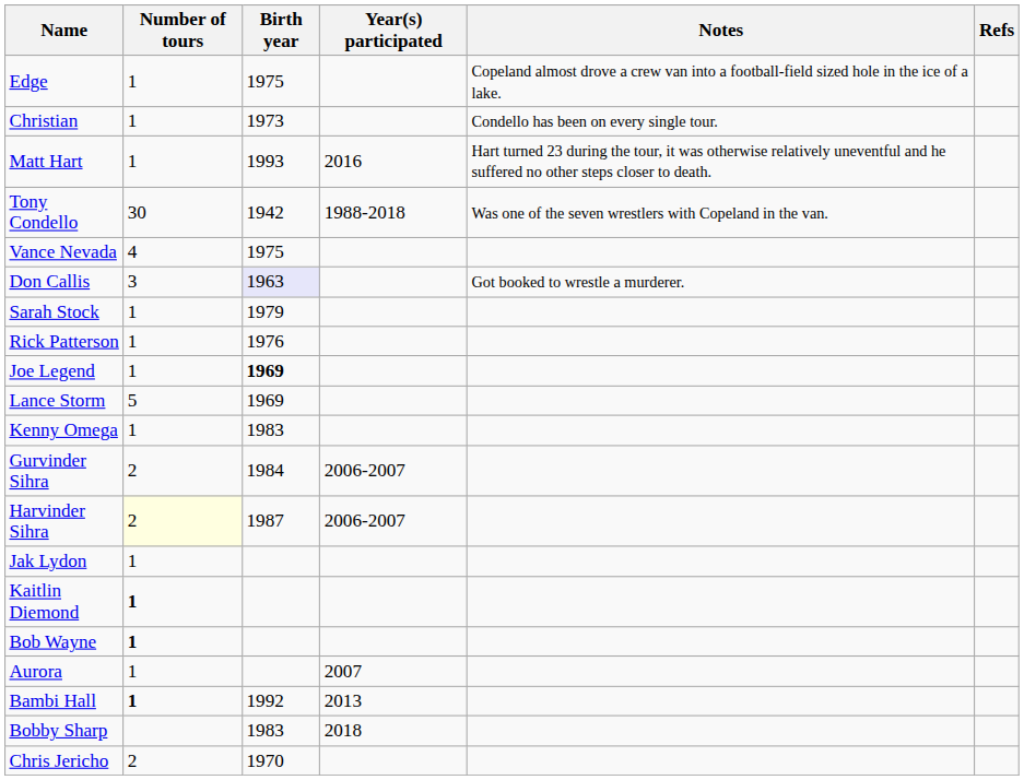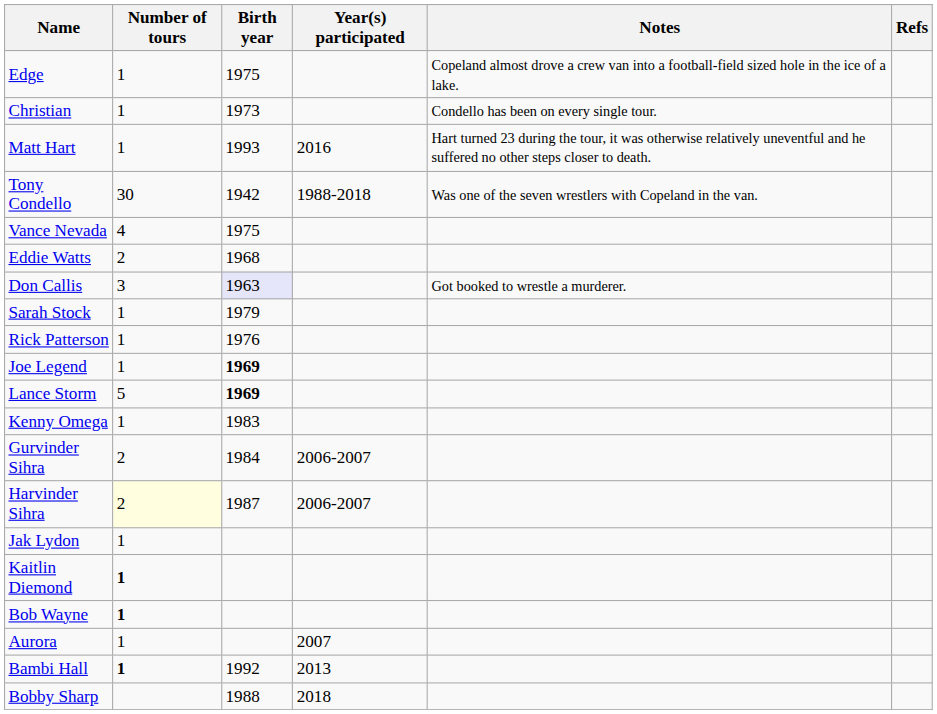+ row: Eddie Watts | 2 | 1968
Lance Storm | Birth year: normal -> bold
Bobby Sharp | Birth year: 1983 -> 1988
- row: Chris Jericho | 2 | 1970
